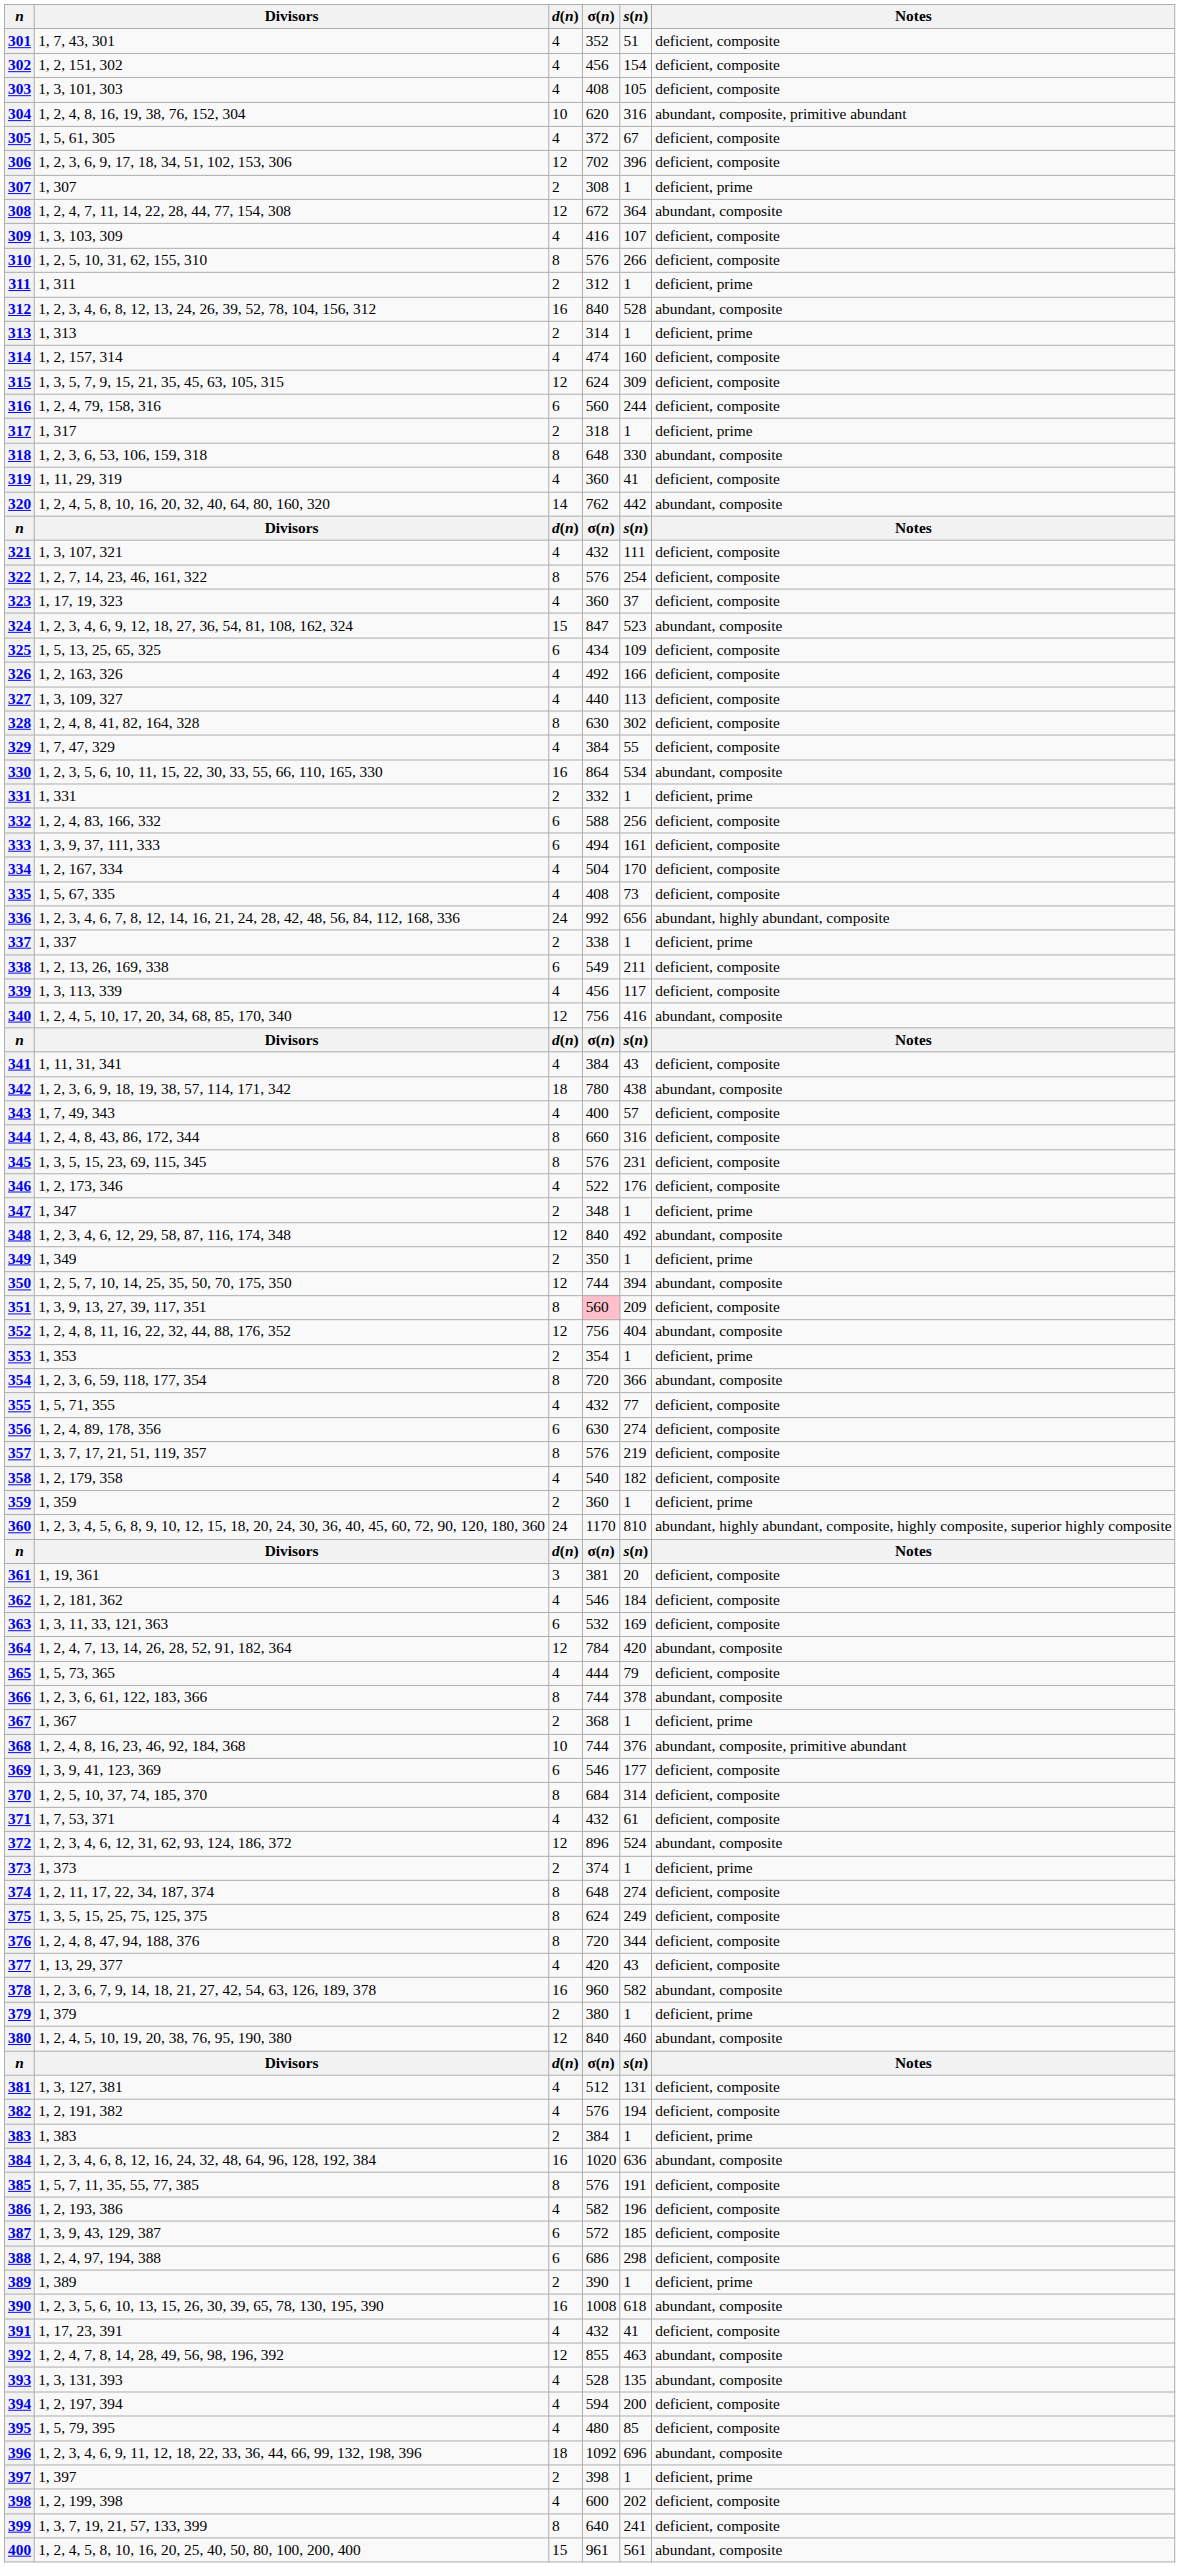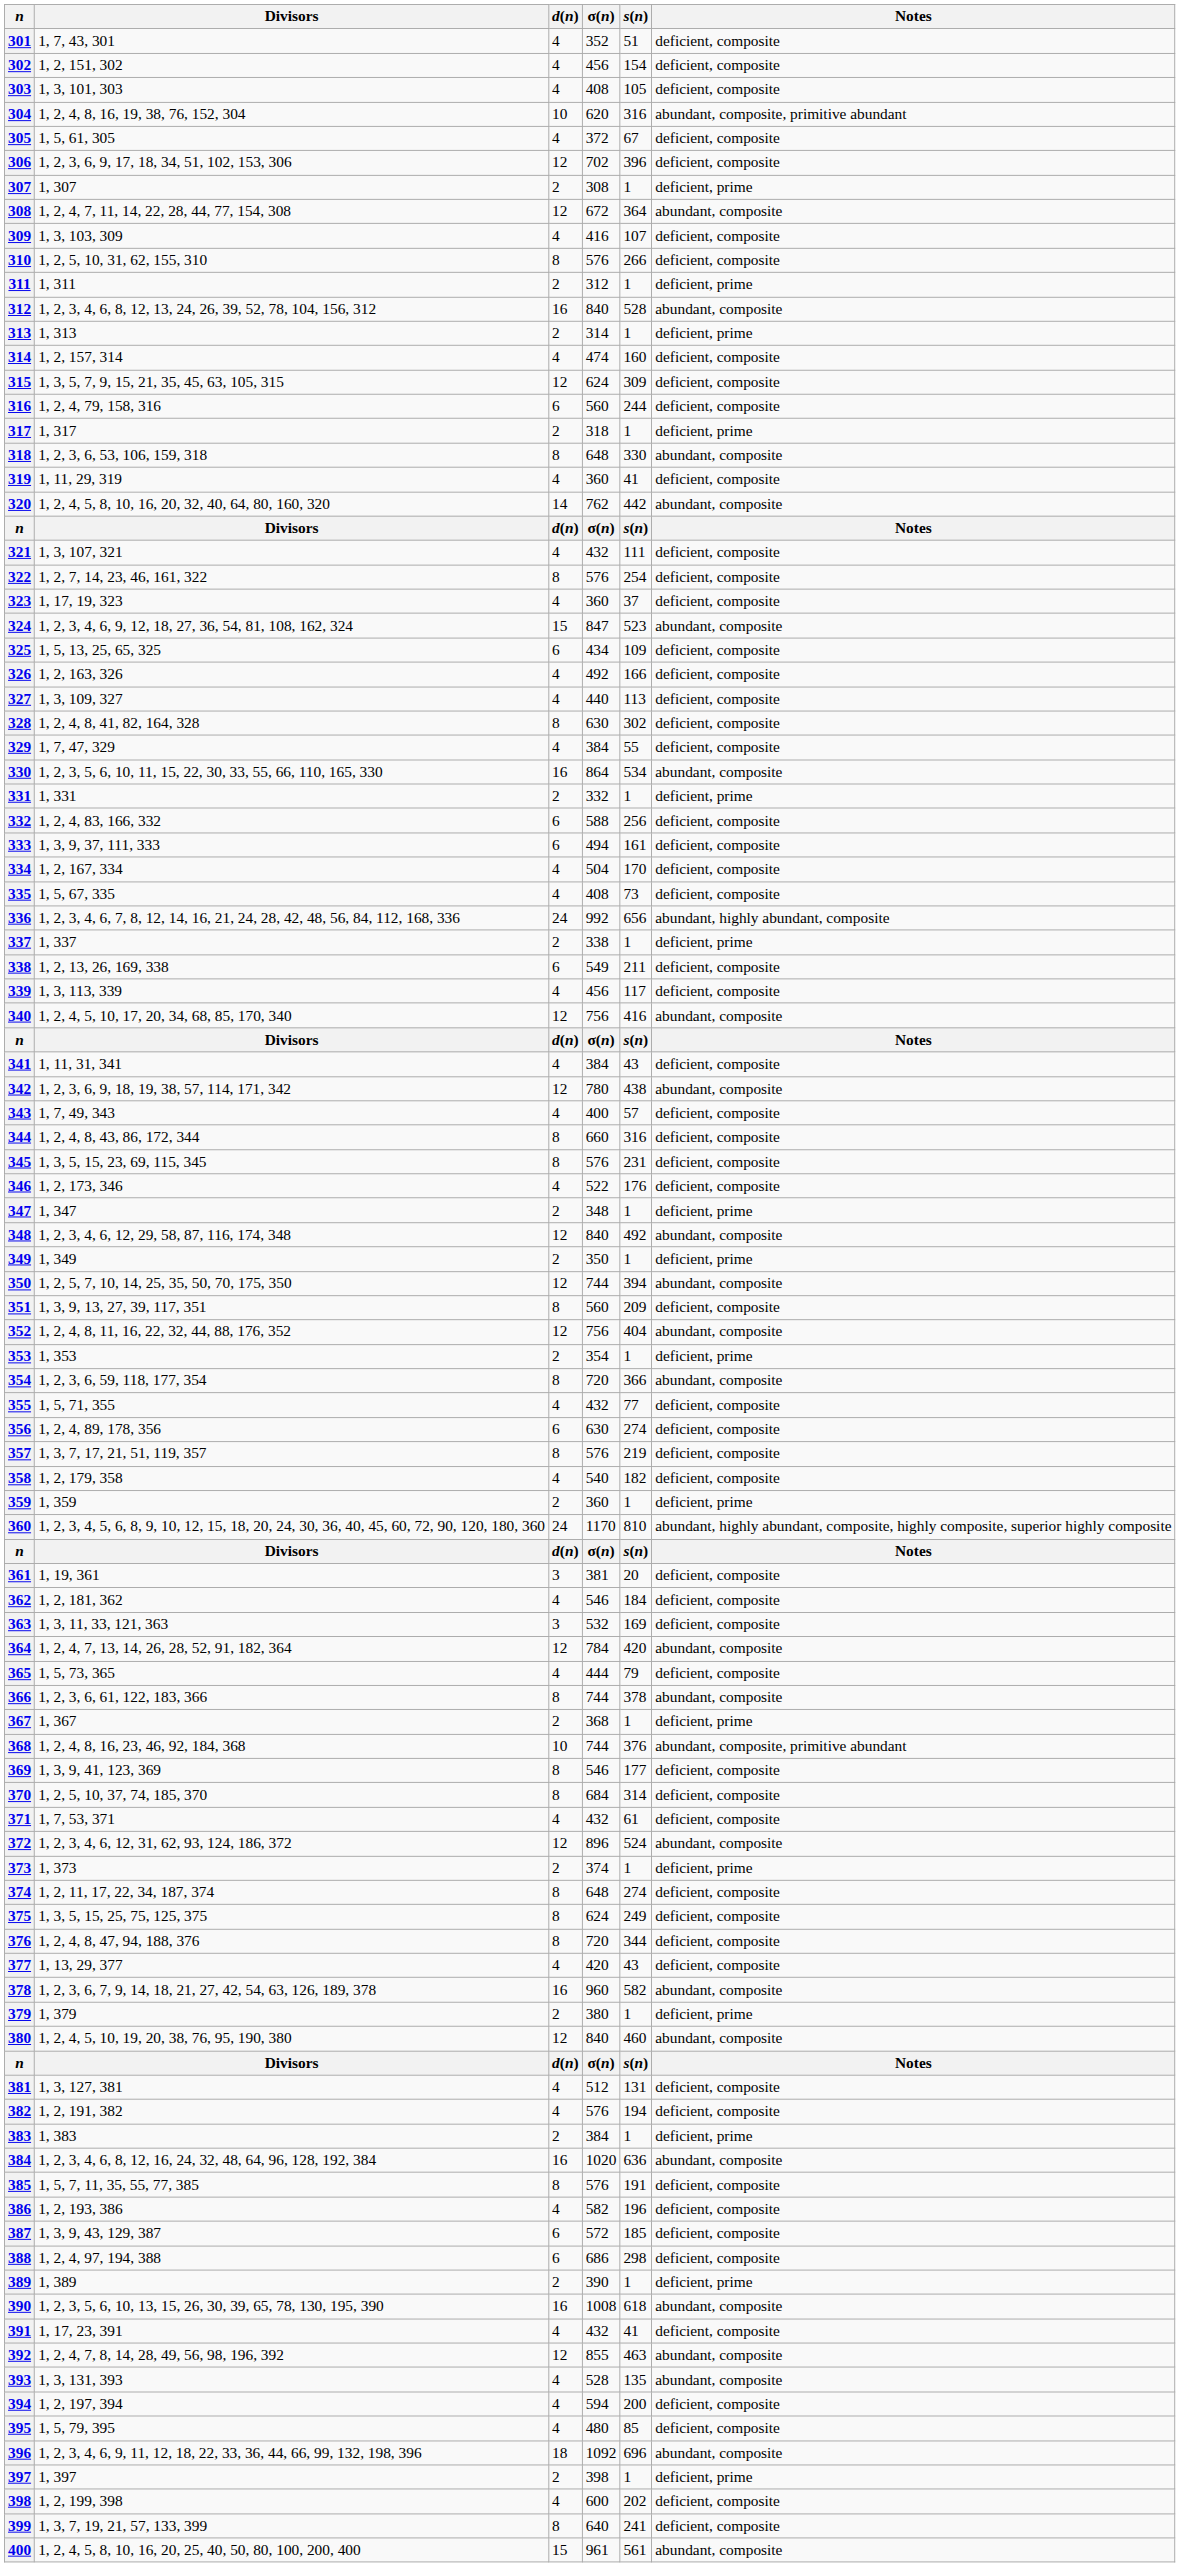342 | d(n): 18 -> 12
351 | σ(n): pink background -> no background
363 | d(n): 6 -> 3
369 | d(n): 6 -> 8
